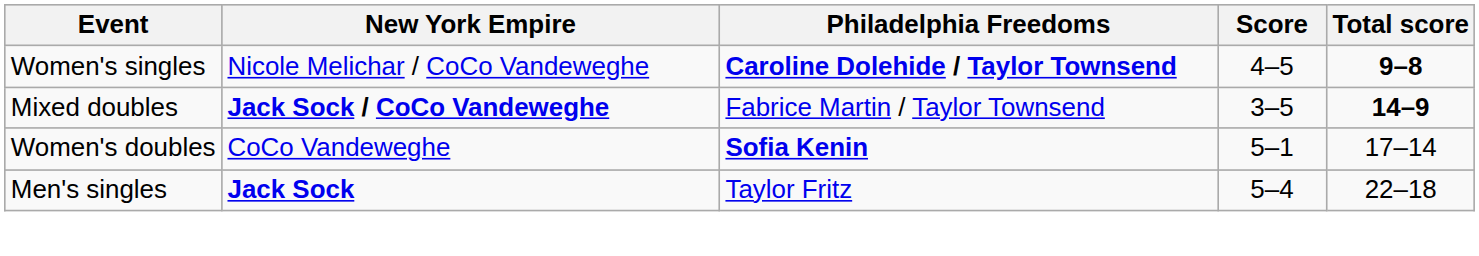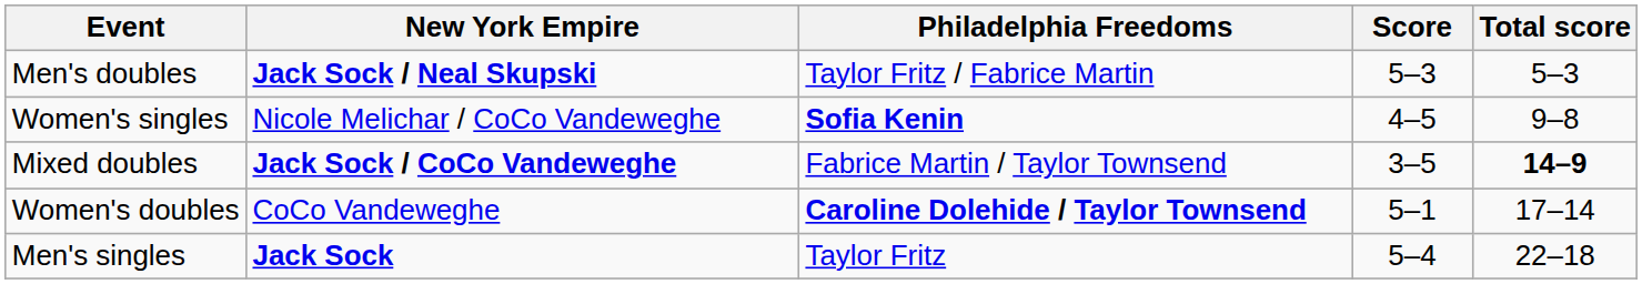+ row: Men's doubles | Jack Sock / Neal Skupski | Taylor Fritz / Fabrice Martin | 5–3 | 5–3
Women's singles | Philadelphia Freedoms: Caroline Dolehide / Taylor Townsend -> Sofia Kenin
Women's singles | Total score: bold -> normal
Women's doubles | Philadelphia Freedoms: Sofia Kenin -> Caroline Dolehide / Taylor Townsend
